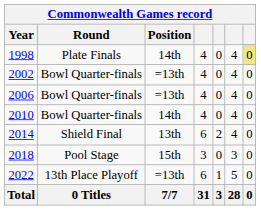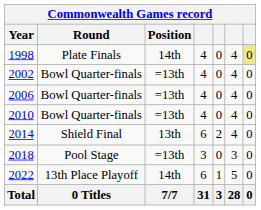2010 | Position: 14th -> =13th
2018 | Position: 15th -> =13th
2022 | Position: =13th -> 14th
